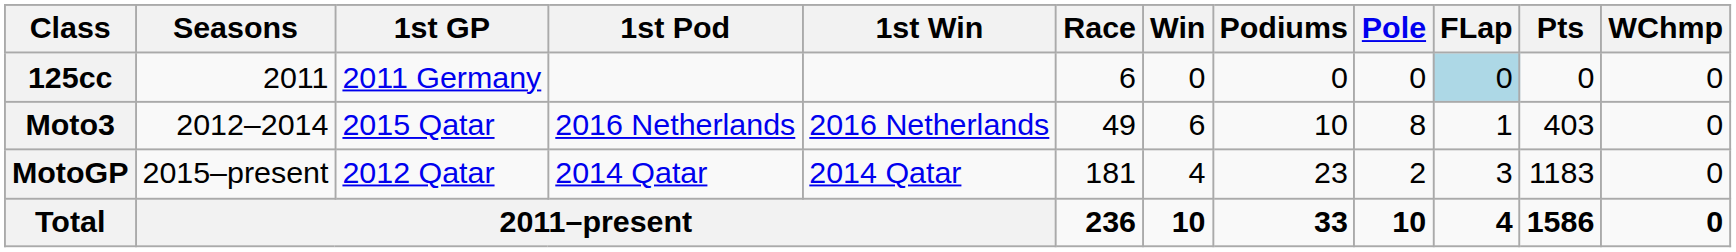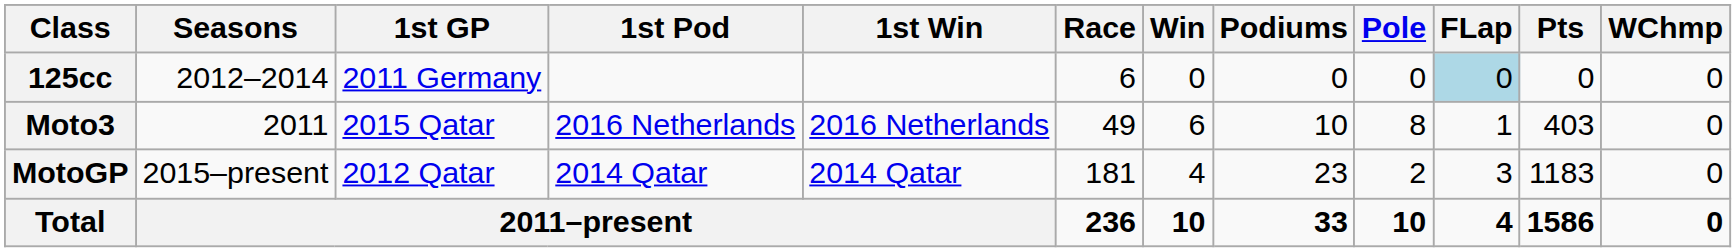125cc | Seasons: 2011 -> 2012–2014
Moto3 | Seasons: 2012–2014 -> 2011
